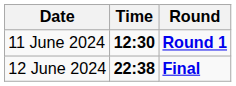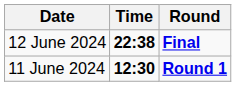rows swapped: 11 June 2024 <-> 12 June 2024
